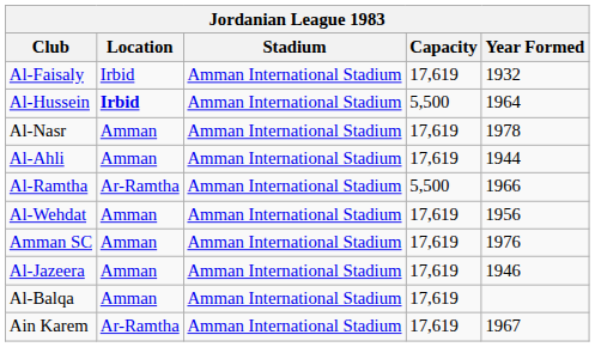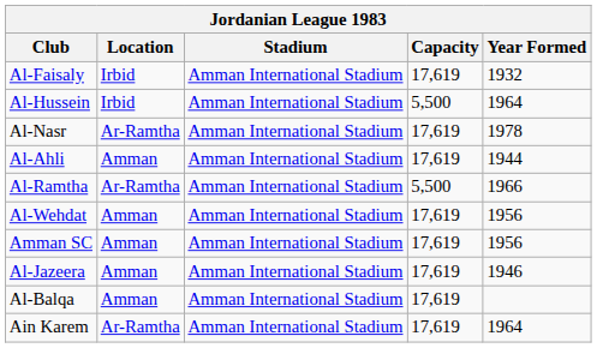Al-Hussein | Location: bold -> normal
Al-Nasr | Location: Amman -> Ar-Ramtha
Amman SC | Year Formed: 1976 -> 1956
Ain Karem | Year Formed: 1967 -> 1964
